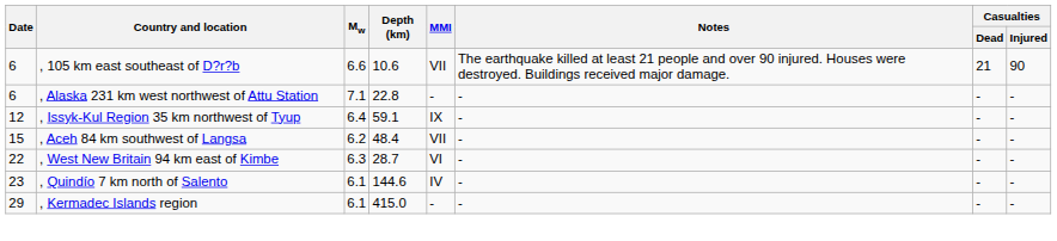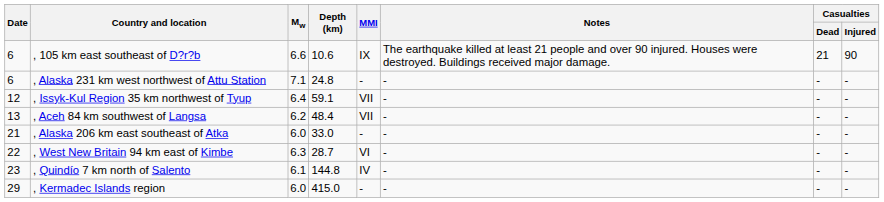, 105 km east southeast of D?r?b | MMI: VII -> IX
, Alaska 231 km west northwest of Attu Station | Depth (km): 22.8 -> 24.8
, Issyk-Kul Region 35 km northwest of Tyup | MMI: IX -> VII
, Aceh 84 km southwest of Langsa | Date: 15 -> 13
+ row: 21 | , Alaska 206 km east southeast of Atka | 6.0 | 33.0 | - | - | - | -
, Quindío 7 km north of Salento | Depth (km): 144.6 -> 144.8
, Kermadec Islands region | Mw: 6.1 -> 6.0
